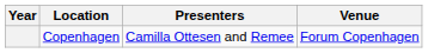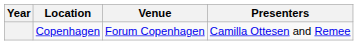columns swapped: Venue <-> Presenters
